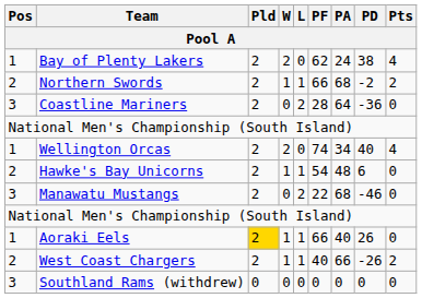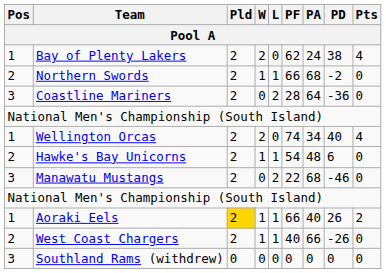Northern Swords | Pts: 2 -> 0
Aoraki Eels | Pts: 0 -> 2
West Coast Chargers | Pts: 2 -> 0
